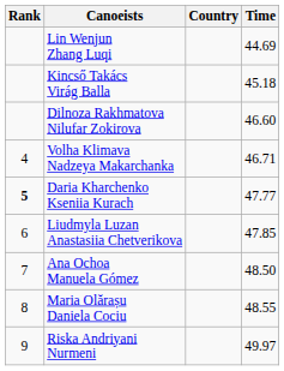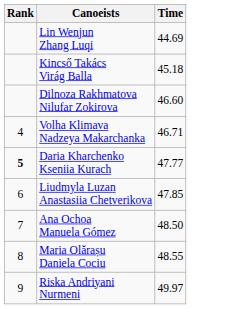- column: Country
